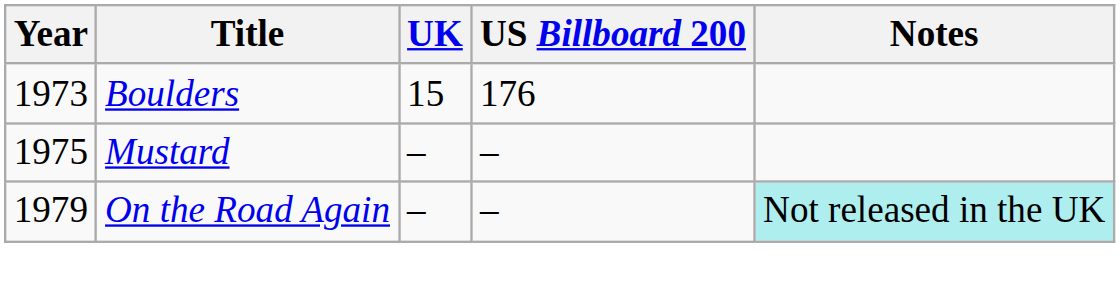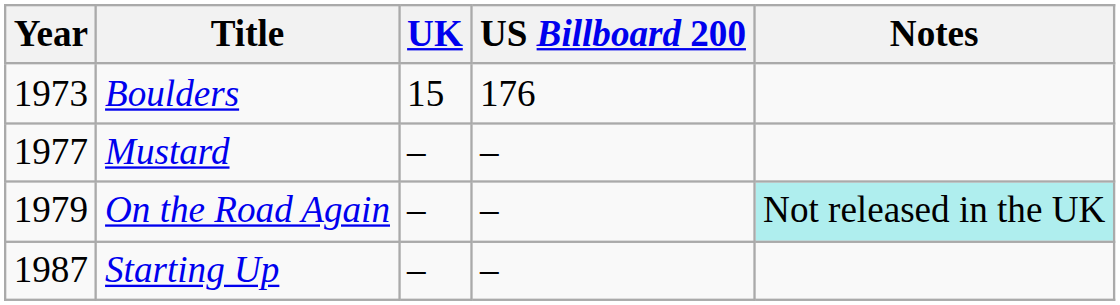Mustard | Year: 1975 -> 1977
+ row: 1987 | Starting Up | – | –
